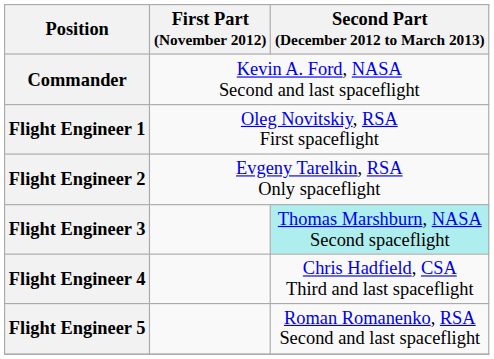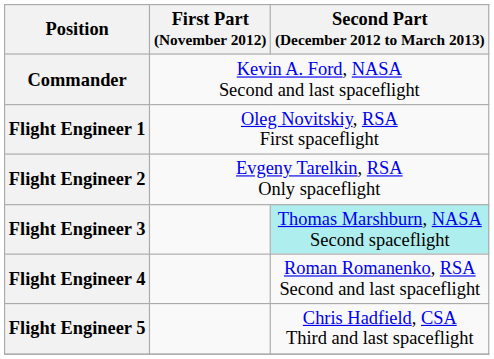Flight Engineer 4 | Second Part (December 2012 to March 2013): Chris Hadfield, CSA Third and last spaceflight -> Roman Romanenko, RSA Second and last spaceflight
Flight Engineer 5 | Second Part (December 2012 to March 2013): Roman Romanenko, RSA Second and last spaceflight -> Chris Hadfield, CSA Third and last spaceflight
